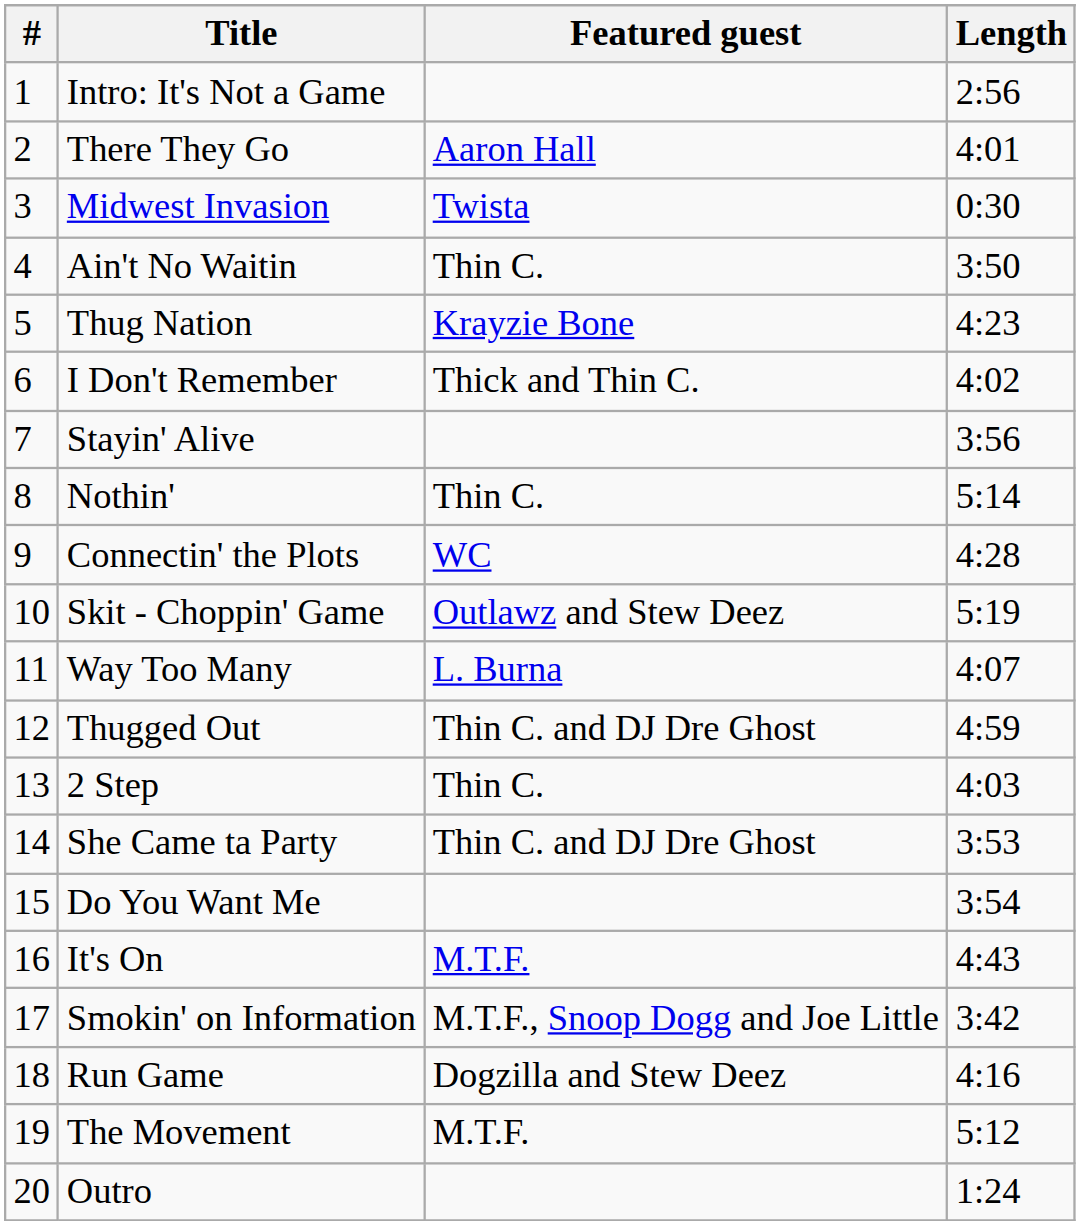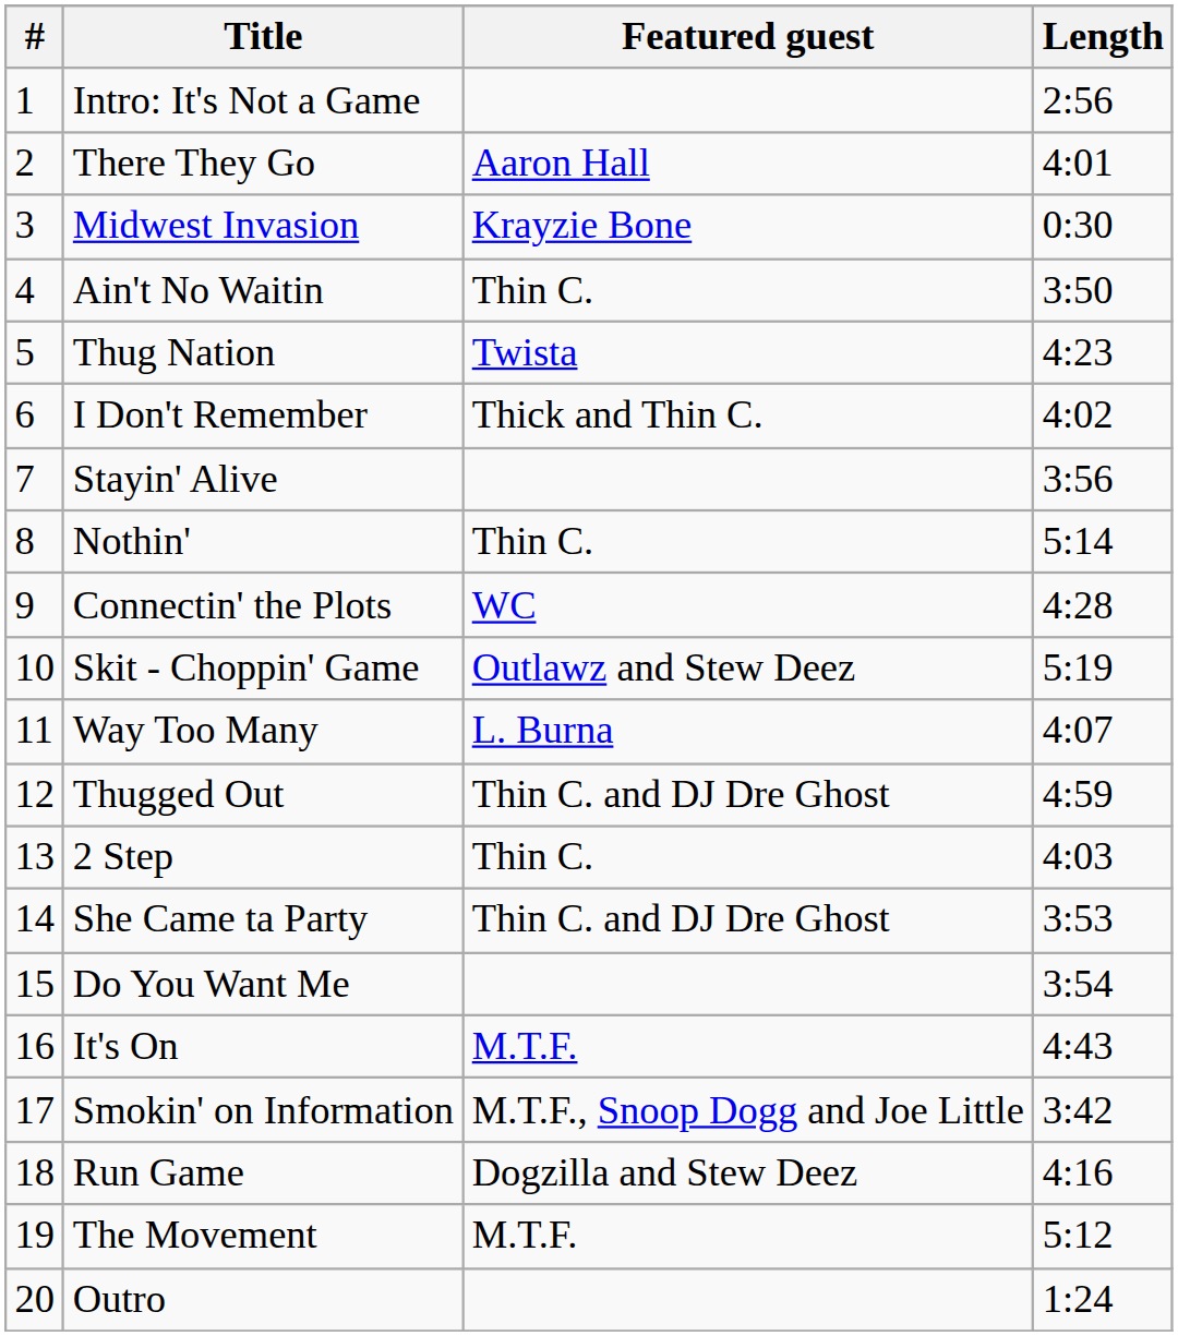Midwest Invasion | Featured guest: Twista -> Krayzie Bone
Thug Nation | Featured guest: Krayzie Bone -> Twista
